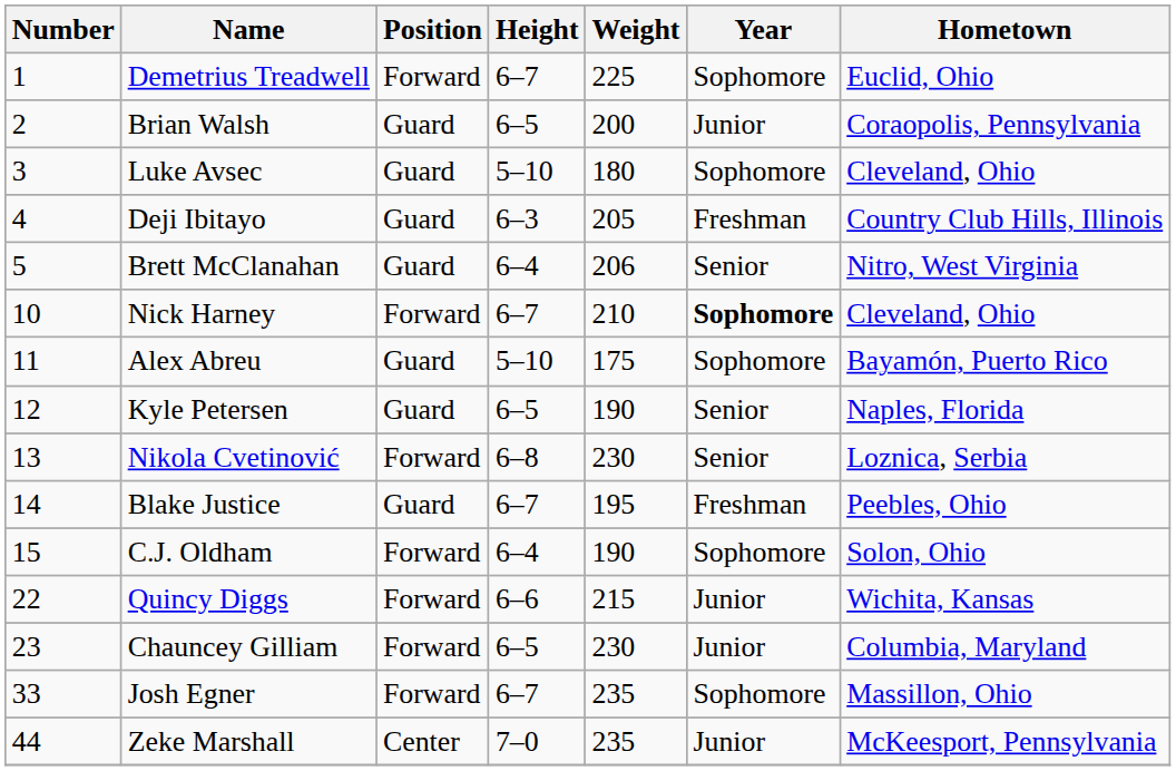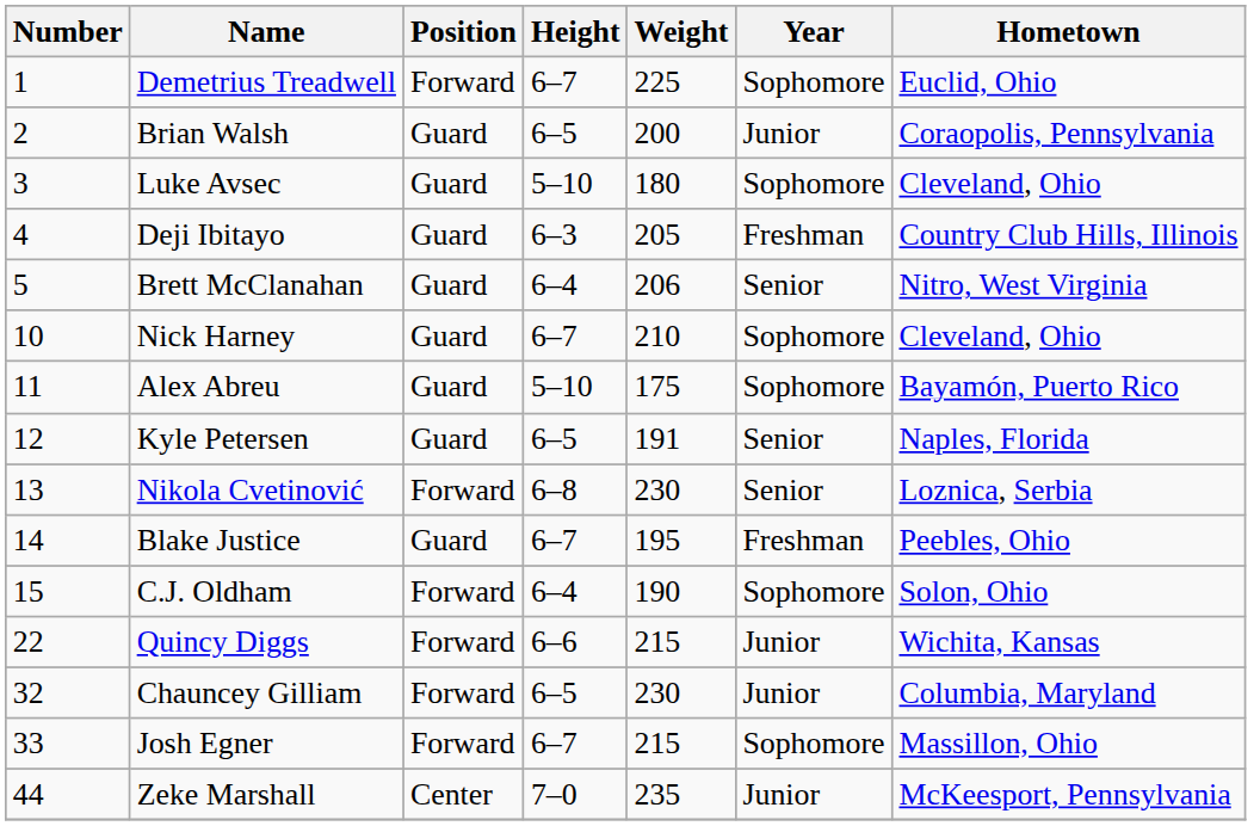Nick Harney | Position: Forward -> Guard
Nick Harney | Year: bold -> normal
Kyle Petersen | Weight: 190 -> 191
Chauncey Gilliam | Number: 23 -> 32
Josh Egner | Weight: 235 -> 215
